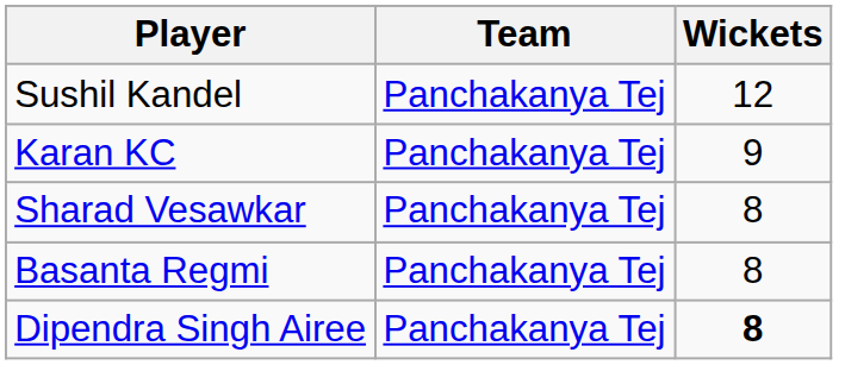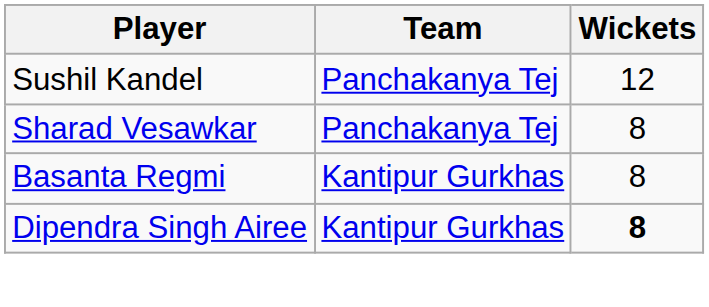- row: Karan KC | Panchakanya Tej | 9
Basanta Regmi | Team: Panchakanya Tej -> Kantipur Gurkhas
Dipendra Singh Airee | Team: Panchakanya Tej -> Kantipur Gurkhas
